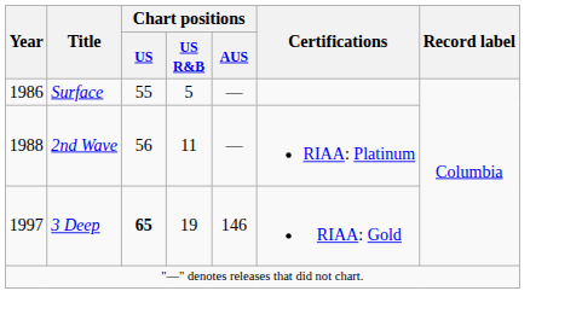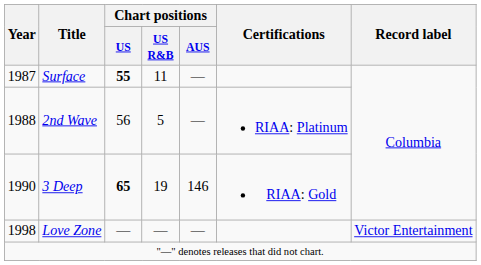Surface | Year: 1986 -> 1987
Surface | Chart positions / US: normal -> bold
Surface | Chart positions / US R&B: 5 -> 11
2nd Wave | Chart positions / US R&B: 11 -> 5
3 Deep | Year: 1997 -> 1990
+ row: 1998 | Love Zone | — | — | — | Victor Entertainment
